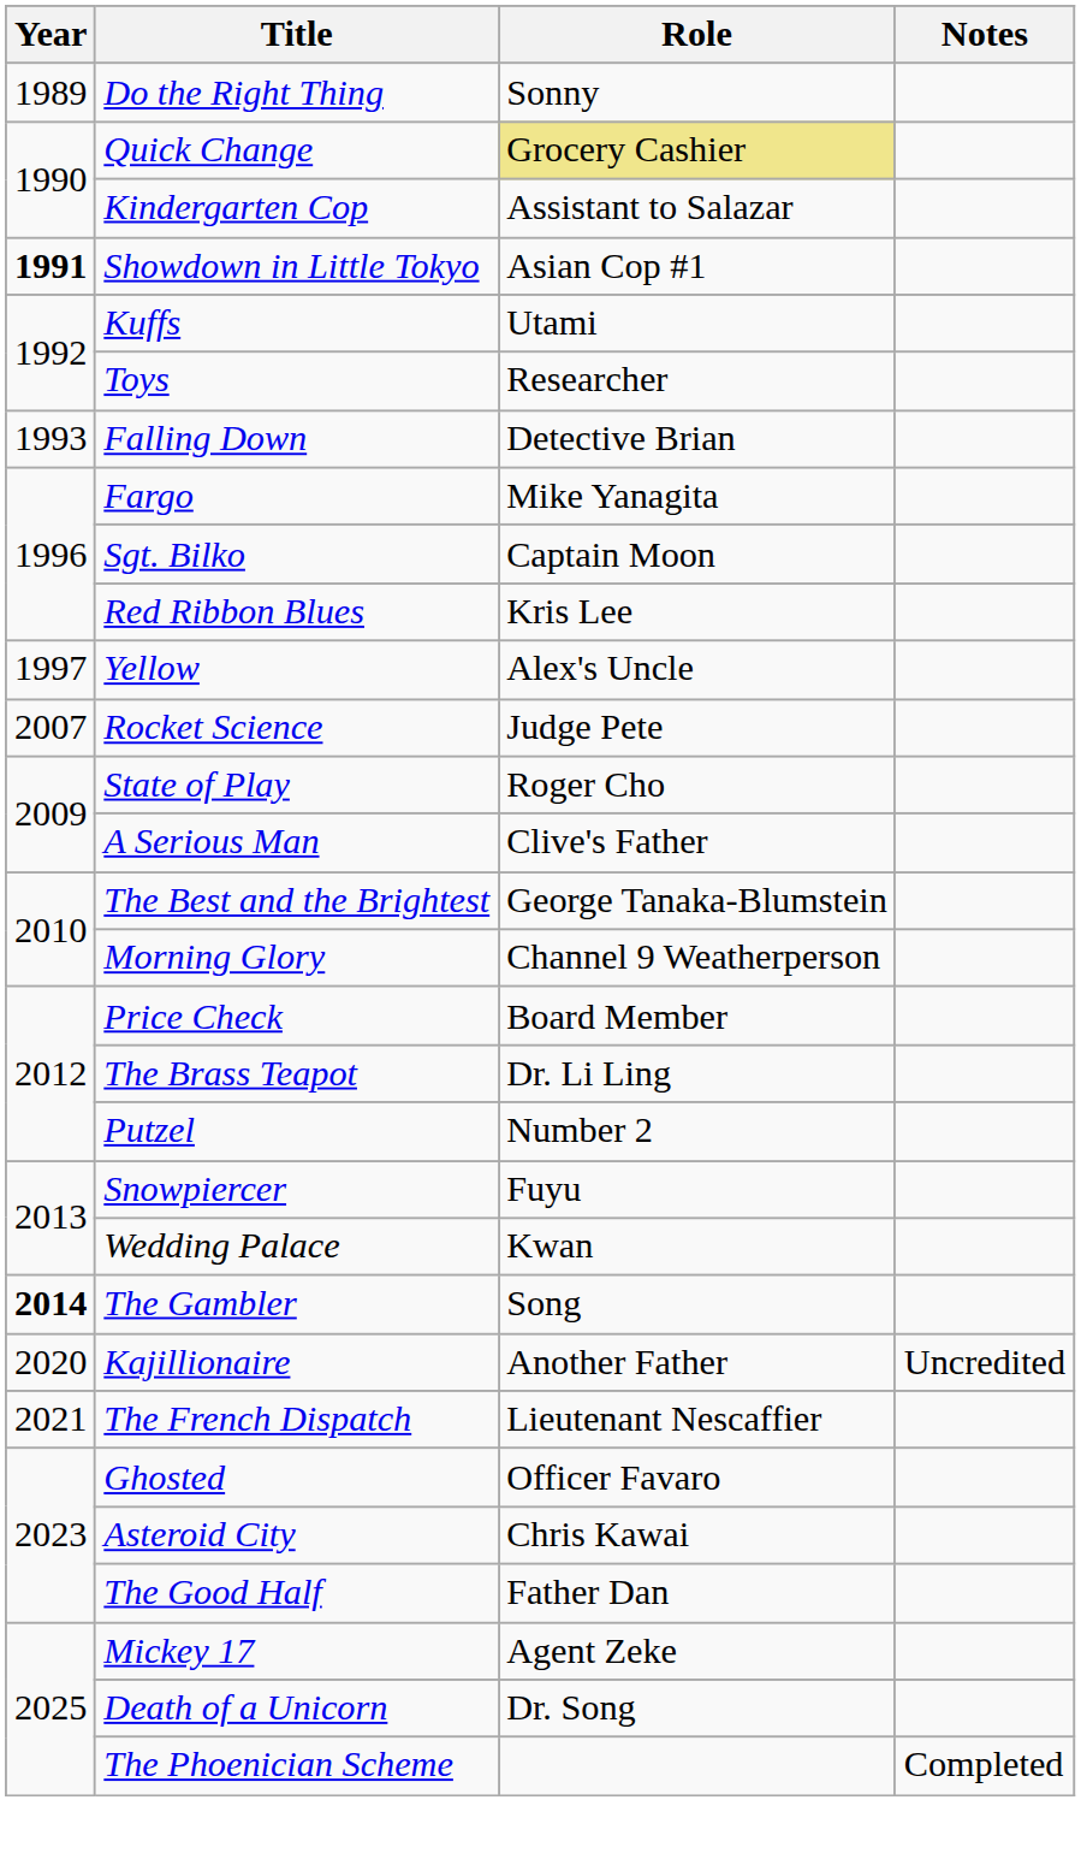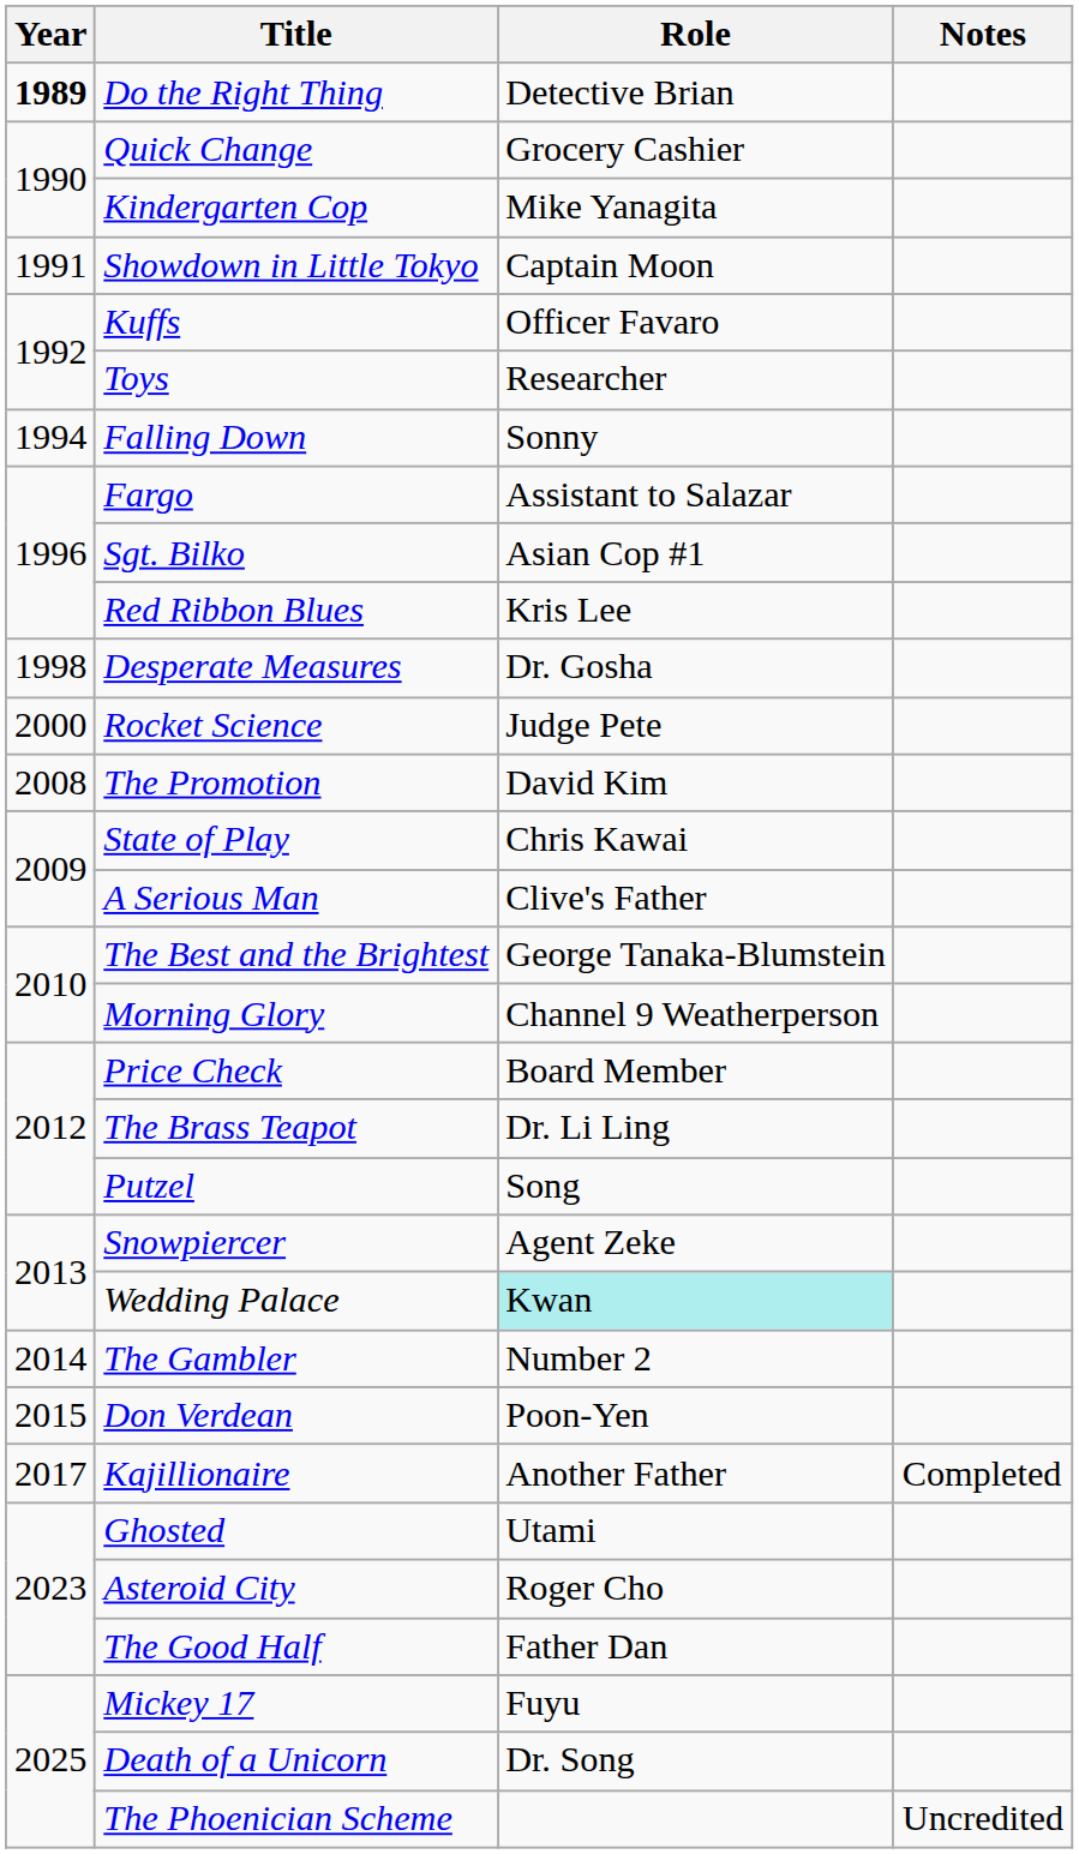Do the Right Thing | Year: normal -> bold
Do the Right Thing | Role: Sonny -> Detective Brian
Quick Change | Role: khaki background -> no background
Kindergarten Cop | Role: Assistant to Salazar -> Mike Yanagita
Showdown in Little Tokyo | Year: bold -> normal
Showdown in Little Tokyo | Role: Asian Cop #1 -> Captain Moon
Kuffs | Role: Utami -> Officer Favaro
Falling Down | Year: 1993 -> 1994
Falling Down | Role: Detective Brian -> Sonny
Fargo | Role: Mike Yanagita -> Assistant to Salazar
Sgt. Bilko | Role: Captain Moon -> Asian Cop #1
- row: 1997 | Yellow | Alex's Uncle
+ row: 1998 | Desperate Measures | Dr. Gosha
Rocket Science | Year: 2007 -> 2000
+ row: 2008 | The Promotion | David Kim
State of Play | Role: Roger Cho -> Chris Kawai
Putzel | Role: Number 2 -> Song
Snowpiercer | Role: Fuyu -> Agent Zeke
Wedding Palace | Role: no background -> paleturquoise background
The Gambler | Year: bold -> normal
The Gambler | Role: Song -> Number 2
+ row: 2015 | Don Verdean | Poon-Yen
Kajillionaire | Year: 2020 -> 2017
Kajillionaire | Notes: Uncredited -> Completed
- row: 2021 | The French Dispatch | Lieutenant Nescaffier
Ghosted | Role: Officer Favaro -> Utami
Asteroid City | Role: Chris Kawai -> Roger Cho
Mickey 17 | Role: Agent Zeke -> Fuyu
The Phoenician Scheme | Notes: Completed -> Uncredited
